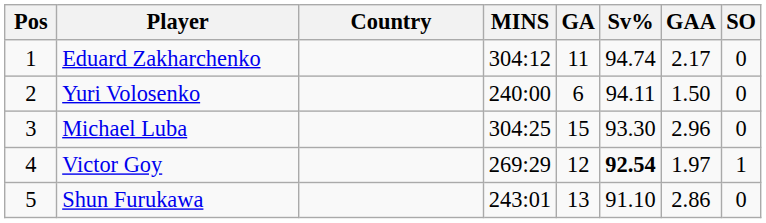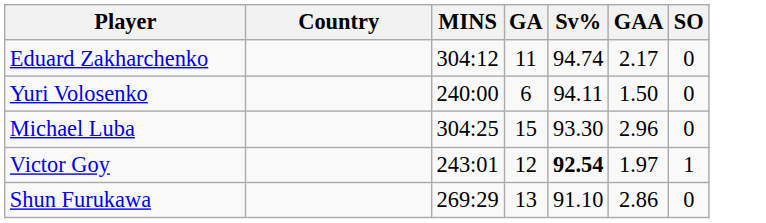- column: Pos | 1 | 2 | 3 | 4 | 5
Victor Goy | MINS: 269:29 -> 243:01
Shun Furukawa | MINS: 243:01 -> 269:29
